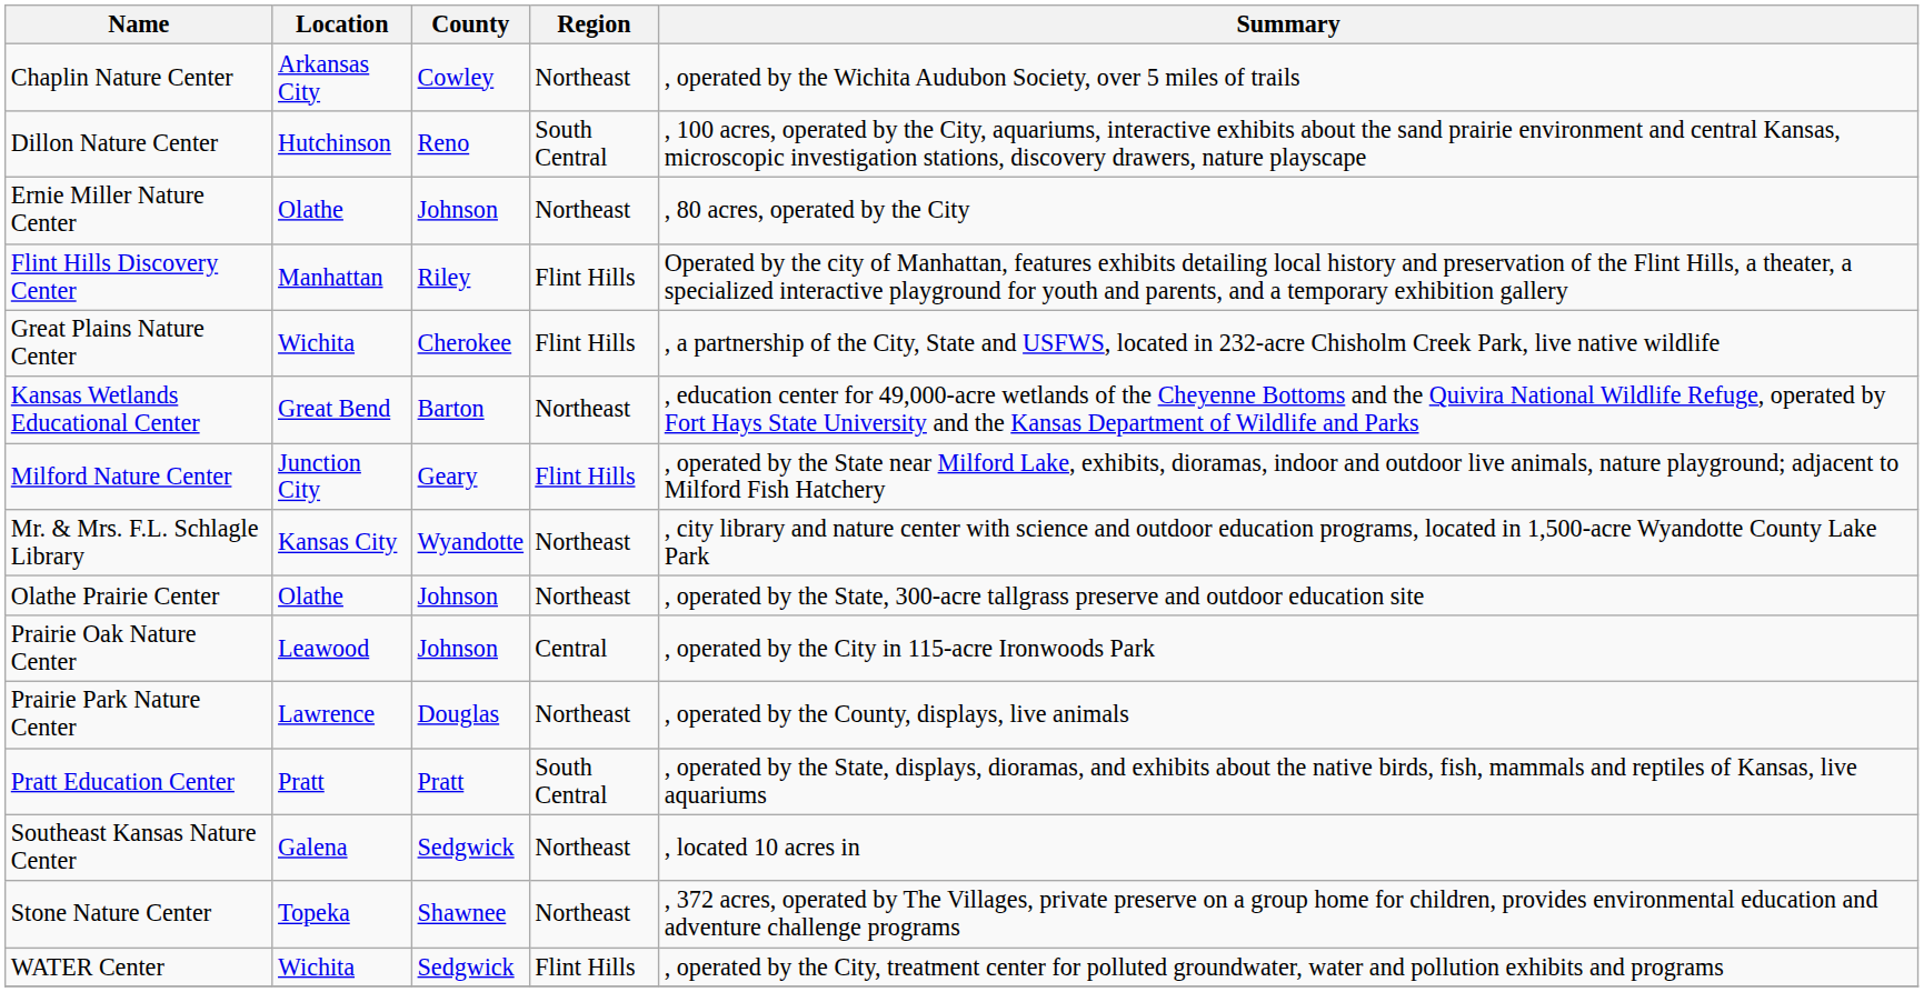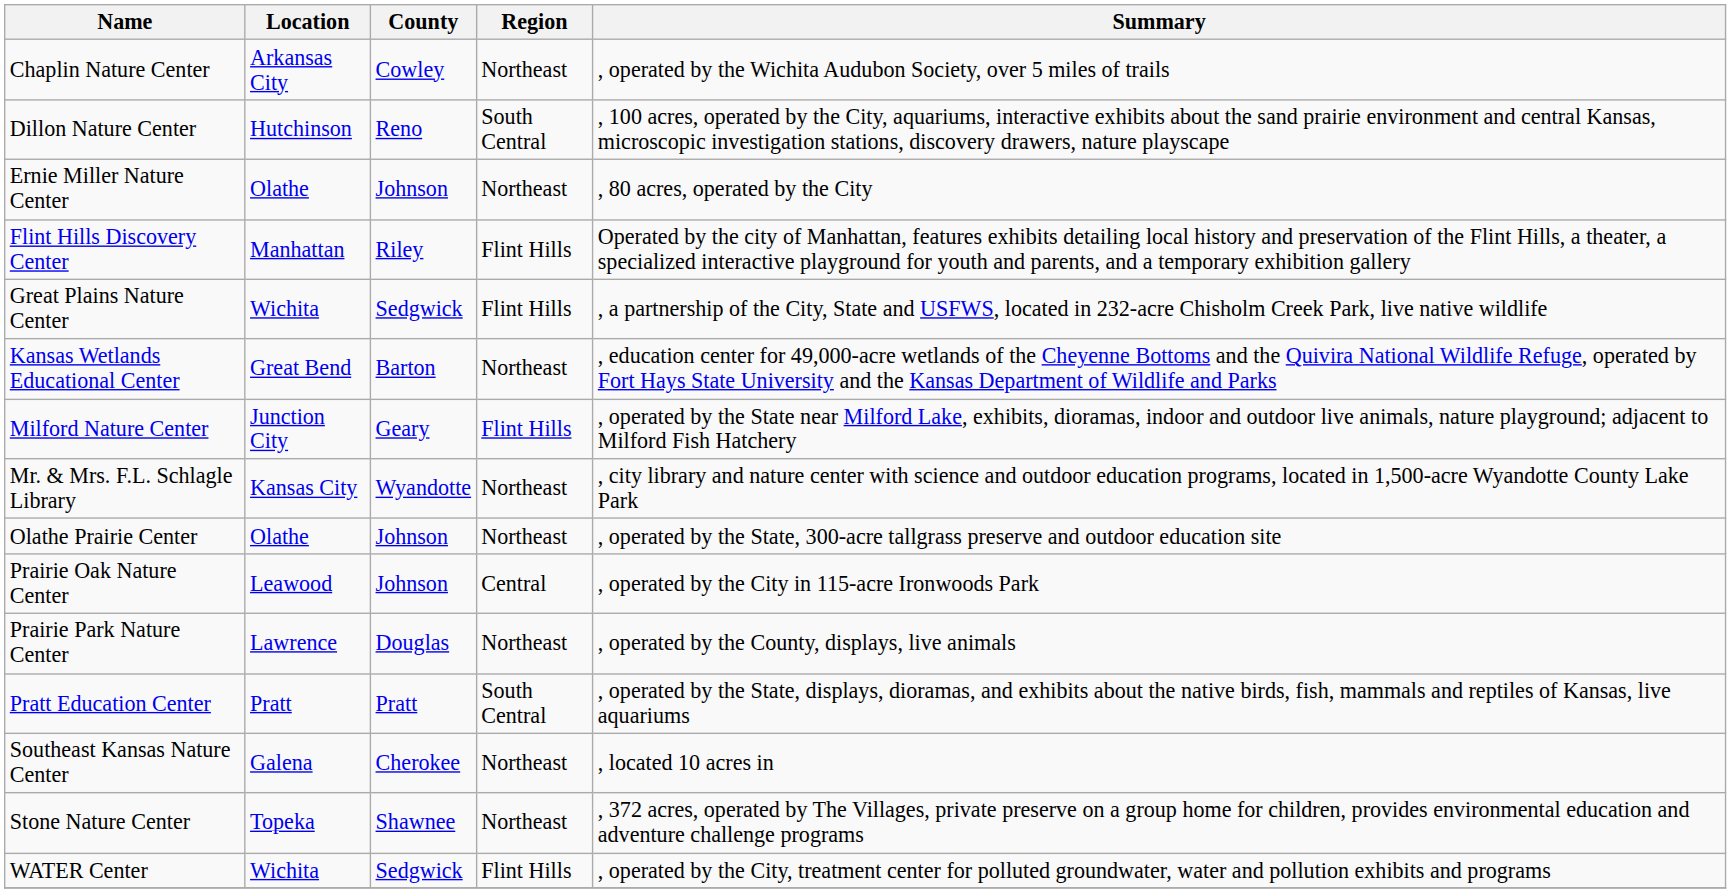Great Plains Nature Center | County: Cherokee -> Sedgwick
Southeast Kansas Nature Center | County: Sedgwick -> Cherokee
